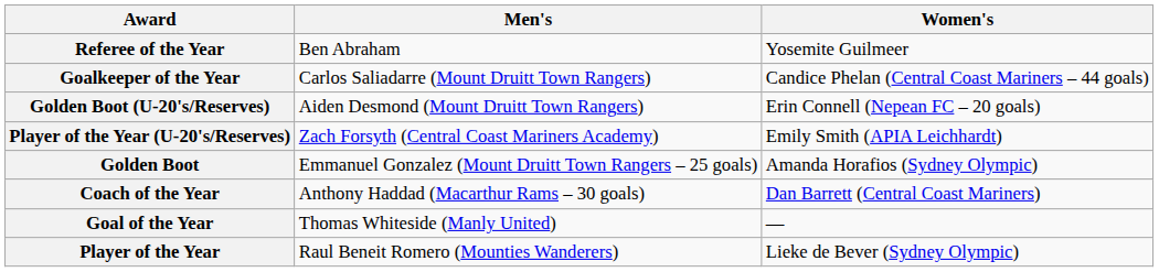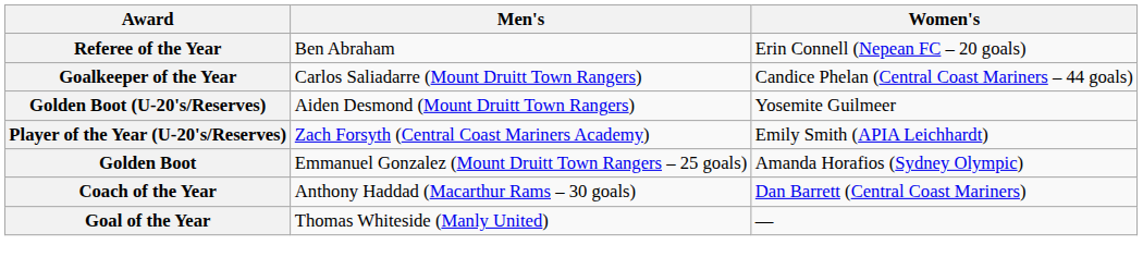Referee of the Year | Women's: Yosemite Guilmeer -> Erin Connell (Nepean FC – 20 goals)
Golden Boot (U-20's/Reserves) | Women's: Erin Connell (Nepean FC – 20 goals) -> Yosemite Guilmeer
- row: Player of the Year | Raul Beneit Romero (Mounties Wanderers) | Lieke de Bever (Sydney Olympic)
